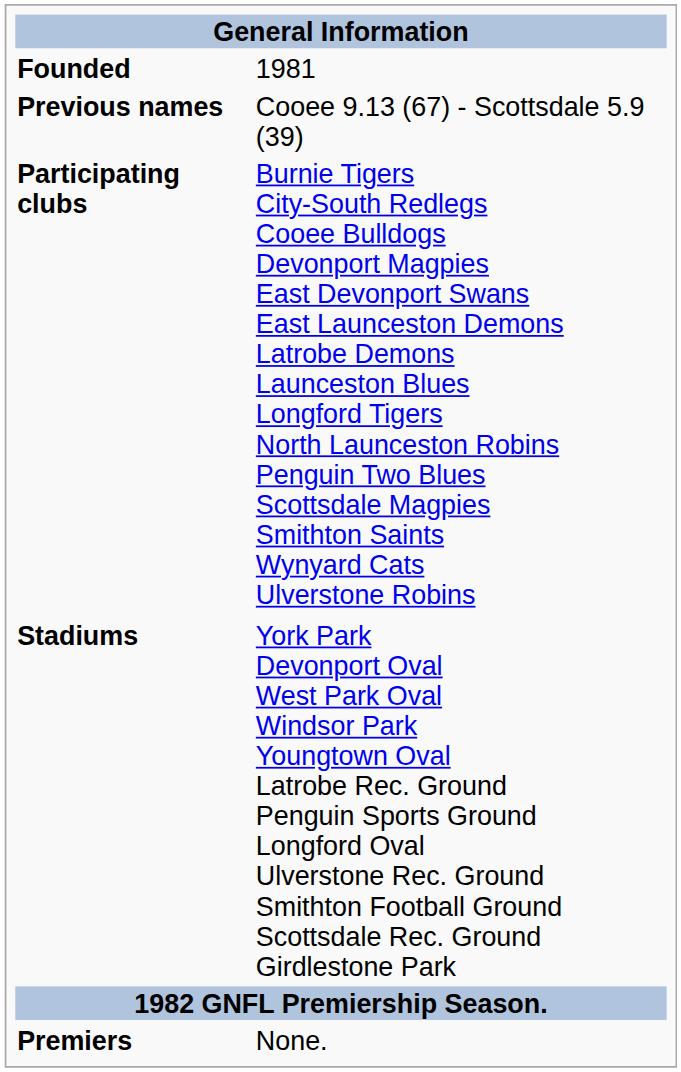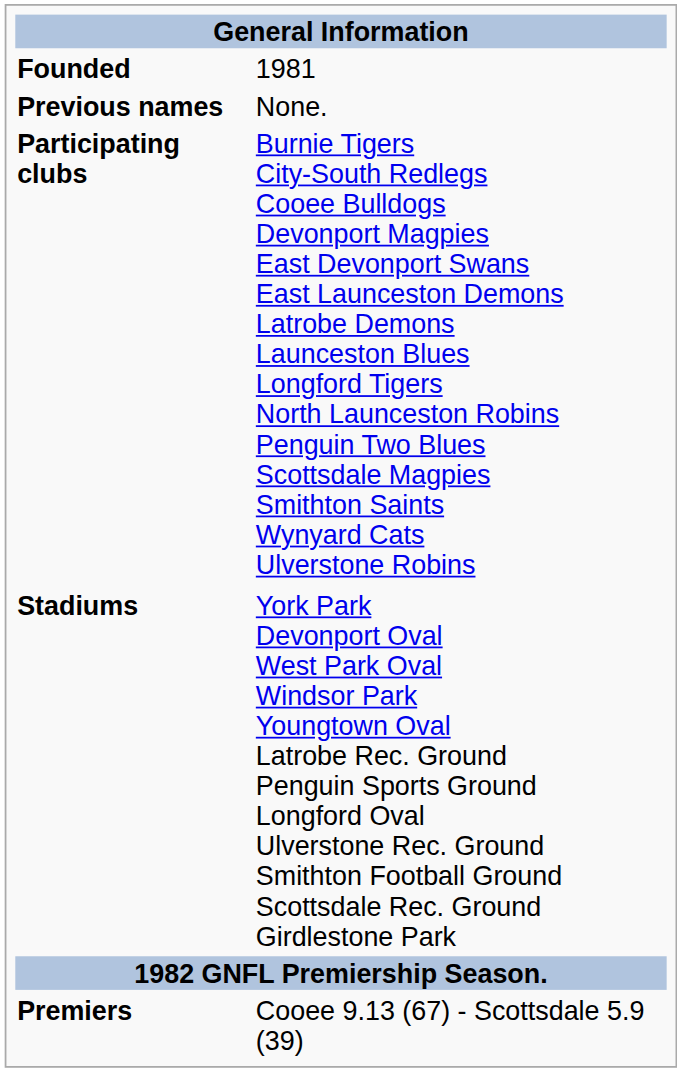Previous names | column 2: Cooee 9.13 (67) - Scottsdale 5.9 (39) -> None.
Premiers | column 2: None. -> Cooee 9.13 (67) - Scottsdale 5.9 (39)
